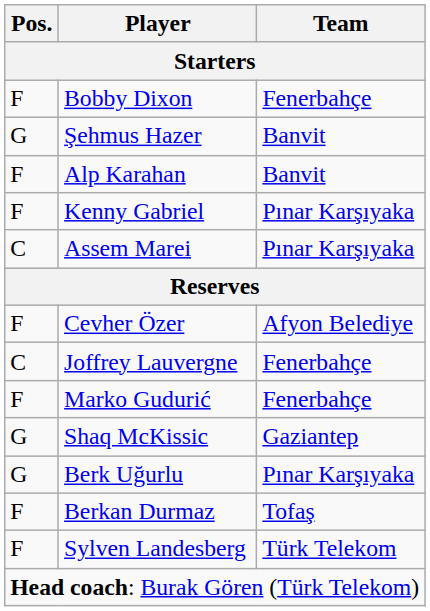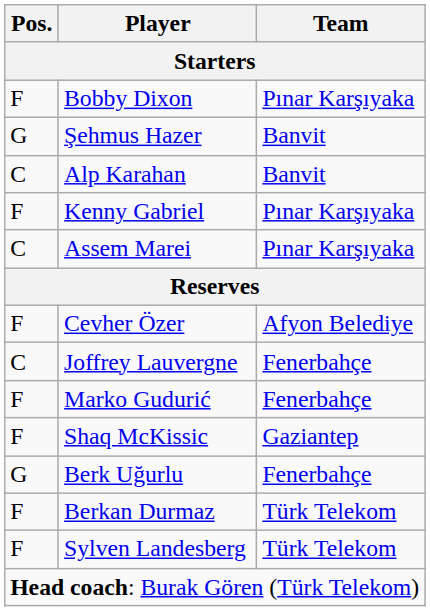Bobby Dixon | Team: Fenerbahçe -> Pınar Karşıyaka
Alp Karahan | Pos.: F -> C
Shaq McKissic | Pos.: G -> F
Berk Uğurlu | Team: Pınar Karşıyaka -> Fenerbahçe
Berkan Durmaz | Team: Tofaş -> Türk Telekom
